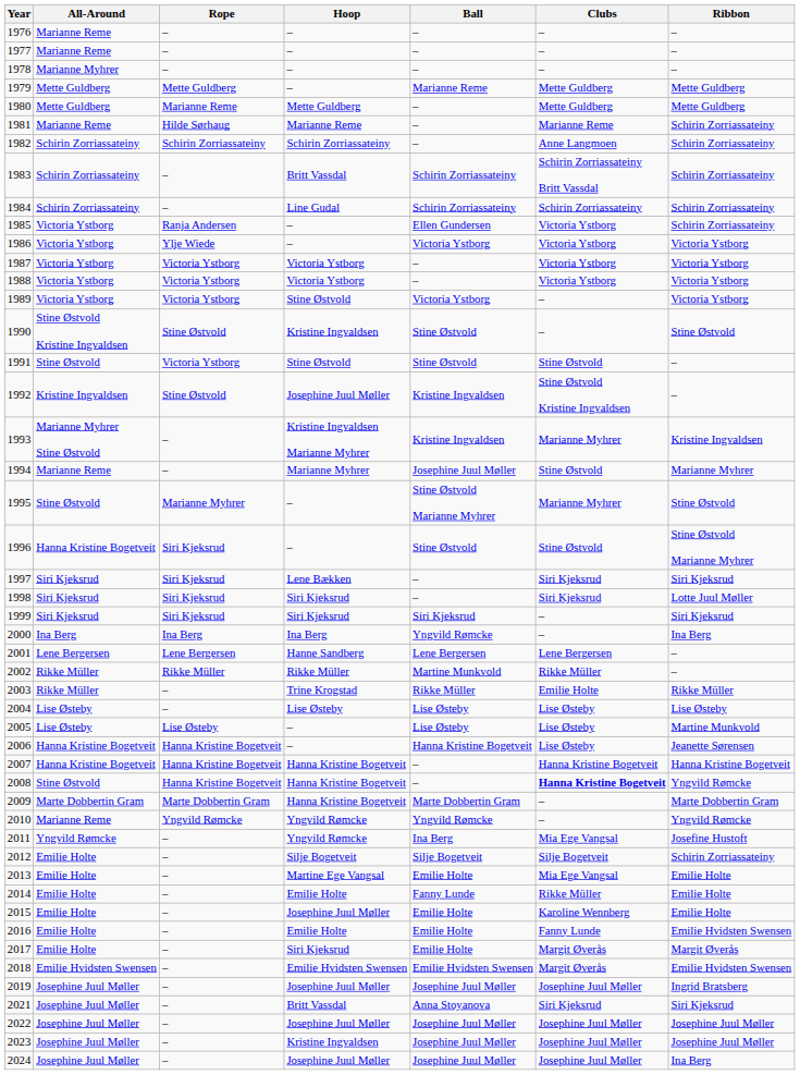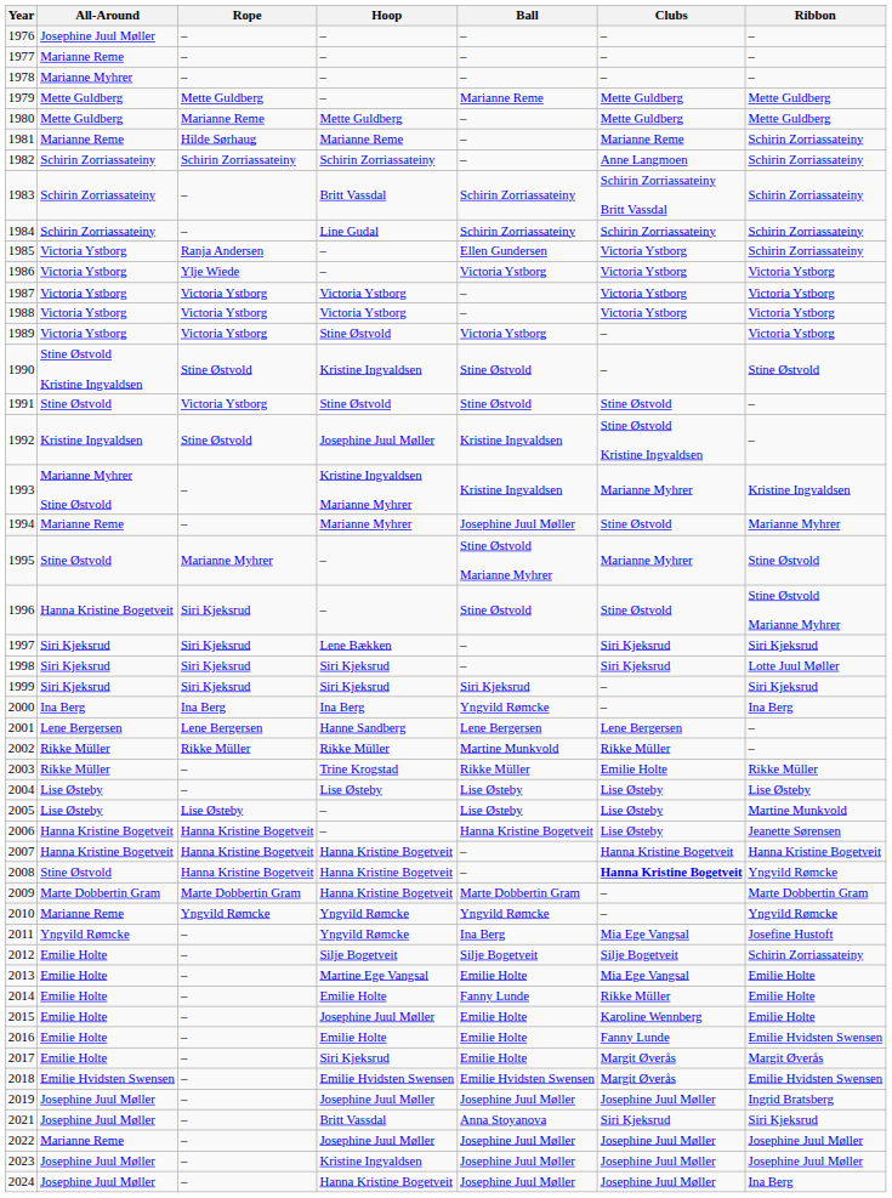1976 | All-Around: Marianne Reme -> Josephine Juul Møller
2022 | All-Around: Josephine Juul Møller -> Marianne Reme
2024 | Hoop: Josephine Juul Møller -> Hanna Kristine Bogetveit
